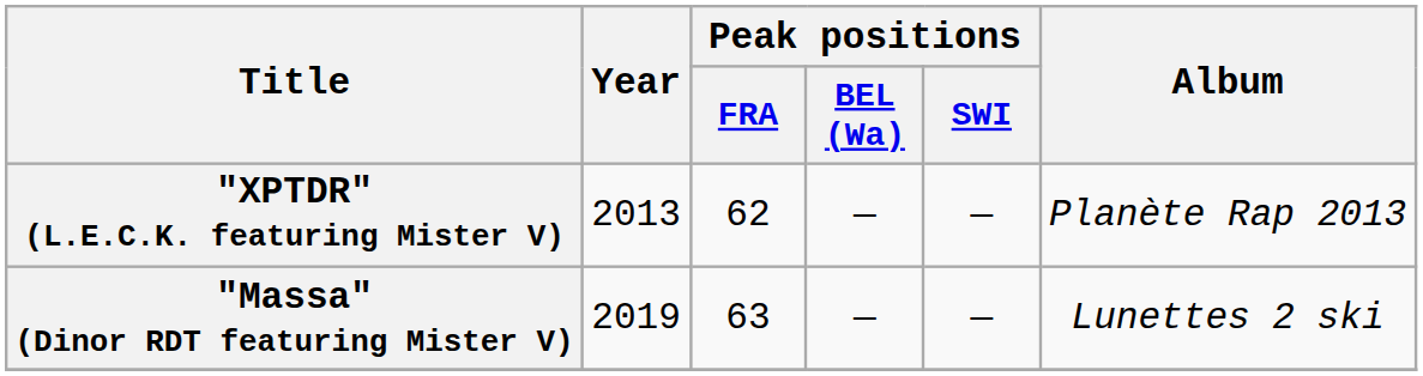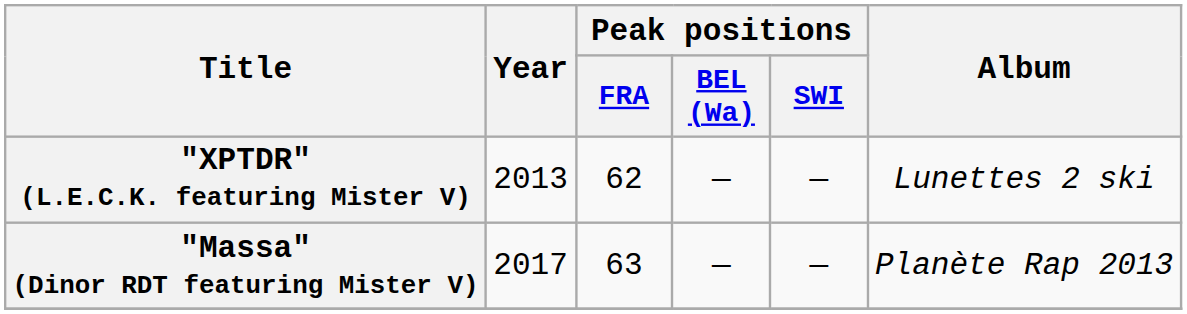"XPTDR" (L.E.C.K. featuring Mister V) | Album: Planète Rap 2013 -> Lunettes 2 ski
"Massa" (Dinor RDT featuring Mister V) | Year: 2019 -> 2017
"Massa" (Dinor RDT featuring Mister V) | Album: Lunettes 2 ski -> Planète Rap 2013
